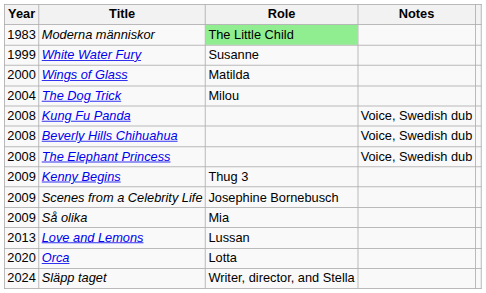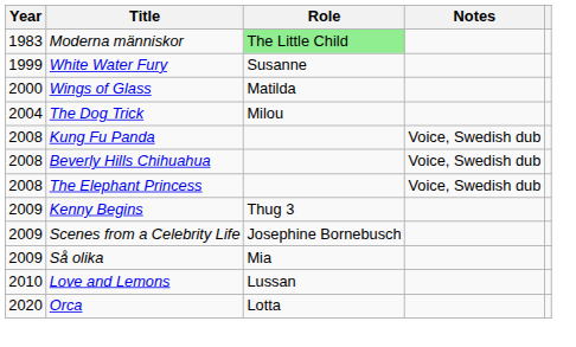Love and Lemons | Year: 2013 -> 2010
- row: 2024 | Släpp taget | Writer, director, and Stella
